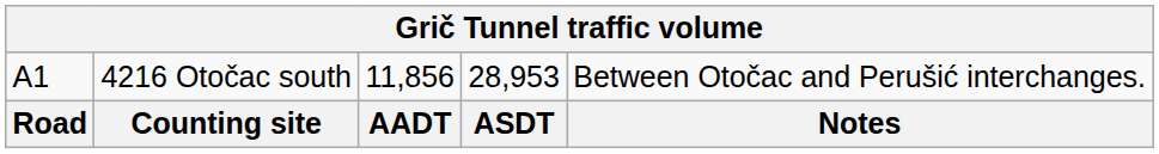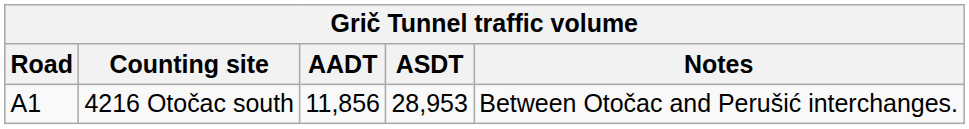rows swapped: Road <-> A1
